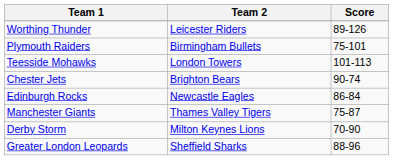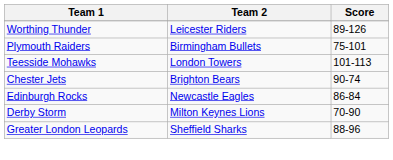- row: Manchester Giants | Thames Valley Tigers | 75-87
